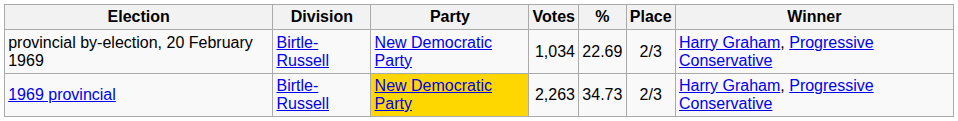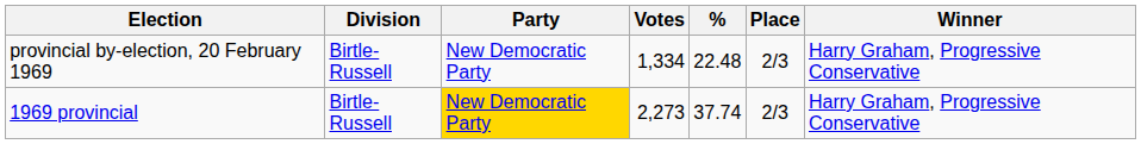provincial by-election, 20 February 1969 | Votes: 1,034 -> 1,334
provincial by-election, 20 February 1969 | %: 22.69 -> 22.48
1969 provincial | Votes: 2,263 -> 2,273
1969 provincial | %: 34.73 -> 37.74
